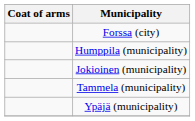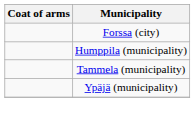- row: Jokioinen (municipality)
